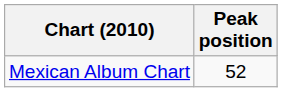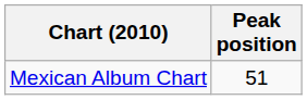Mexican Album Chart | Peak position: 52 -> 51
